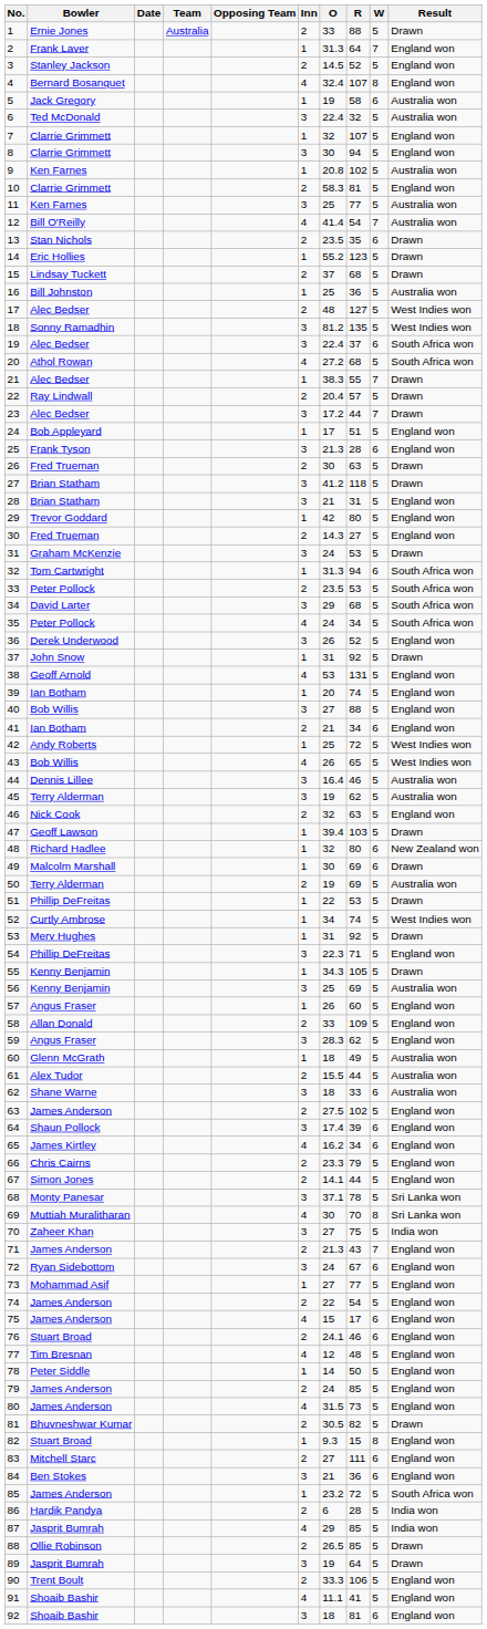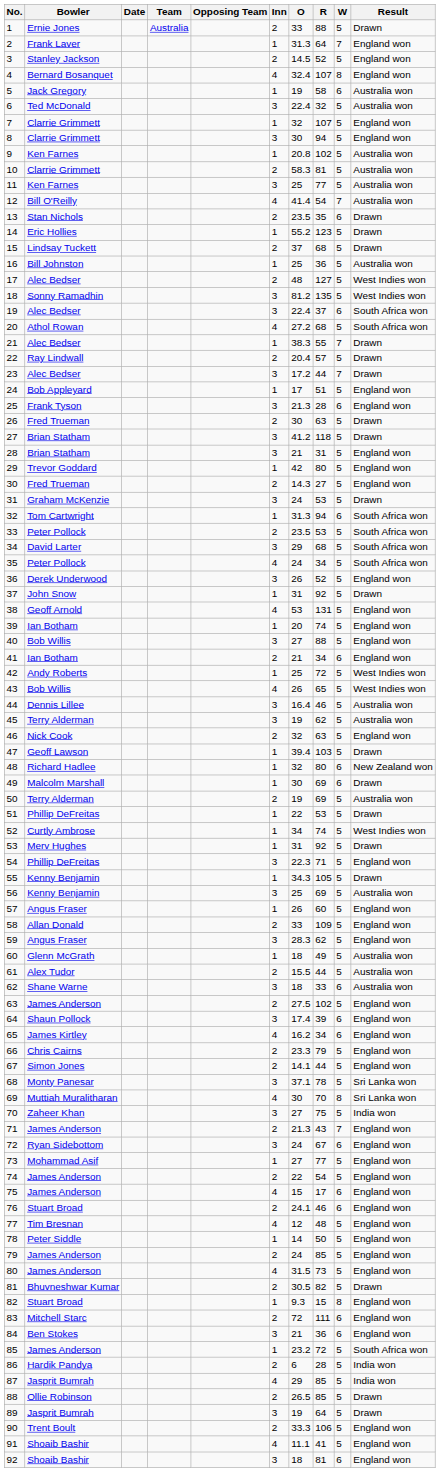10 | Result: England won -> Australia won
83 | O: 27 -> 72
